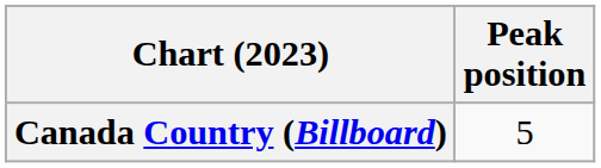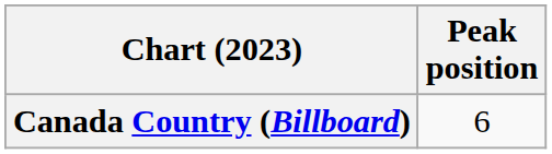Canada Country (Billboard) | Peak position: 5 -> 6
